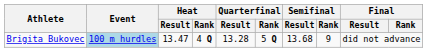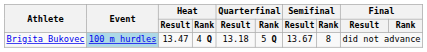Brigita Bukovec | Quarterfinal / Result: 13.28 -> 13.18
Brigita Bukovec | Semifinal / Result: 13.68 -> 13.67
Brigita Bukovec | Semifinal / Rank: 9 -> 8
